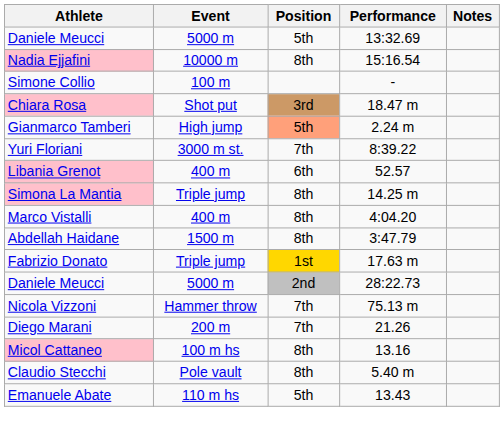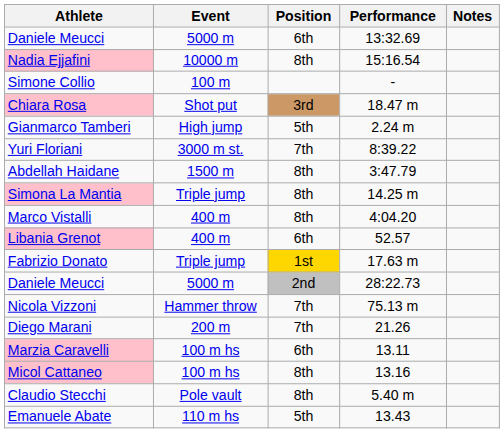Daniele Meucci / 13:32.69 | Position: 5th -> 6th
Gianmarco Tamberi | Position: lightsalmon background -> no background
rows swapped: Abdellah Haidane <-> Libania Grenot
+ row: Marzia Caravelli | 100 m hs | 6th | 13.11
